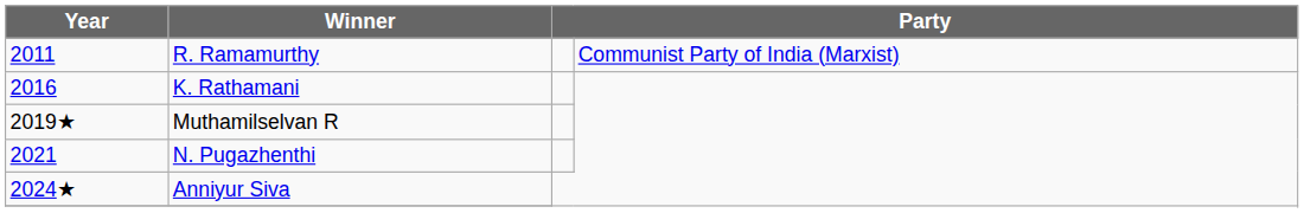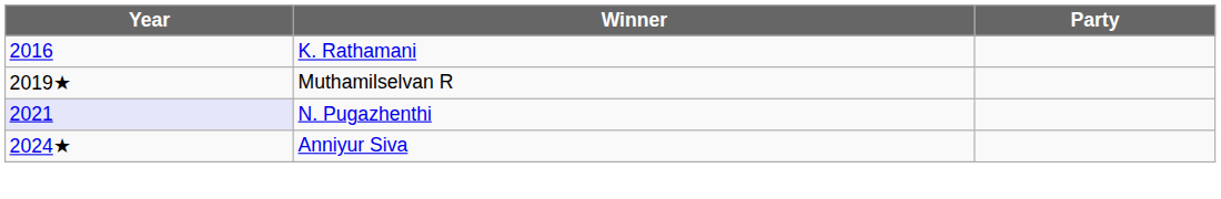- row: 2011 | R. Ramamurthy | Communist Party of India (Marxist)
N. Pugazhenthi | Year: no background -> lavender background
